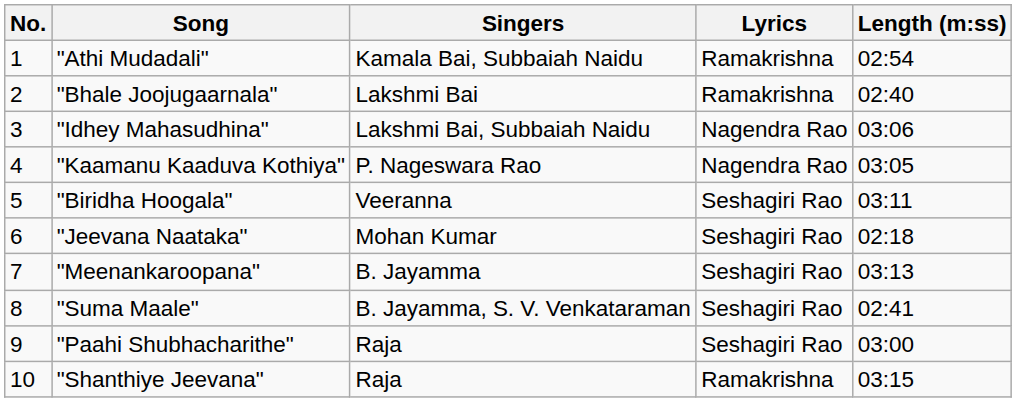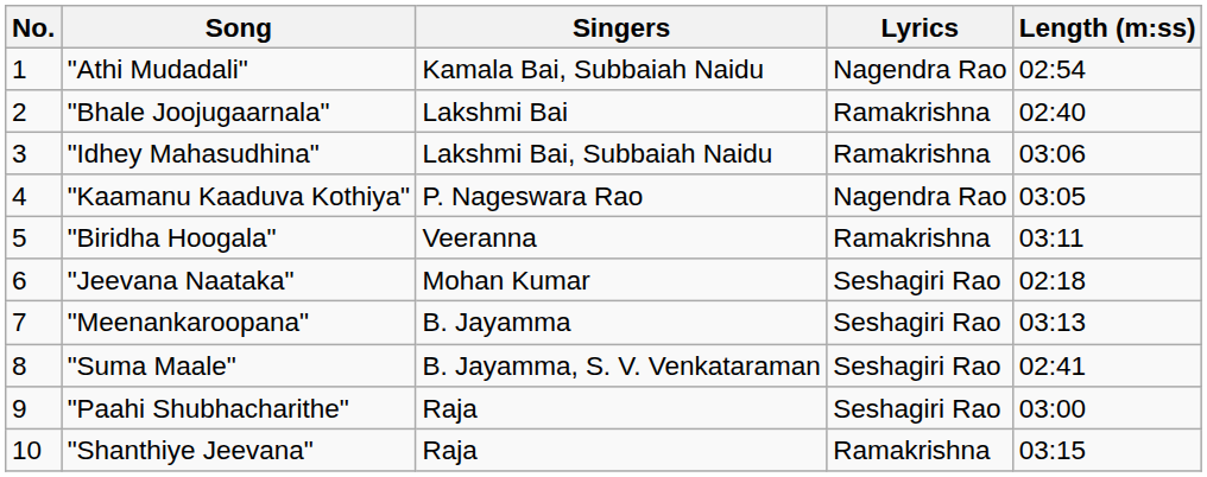"Athi Mudadali" | Lyrics: Ramakrishna -> Nagendra Rao
"Idhey Mahasudhina" | Lyrics: Nagendra Rao -> Ramakrishna
"Biridha Hoogala" | Lyrics: Seshagiri Rao -> Ramakrishna
